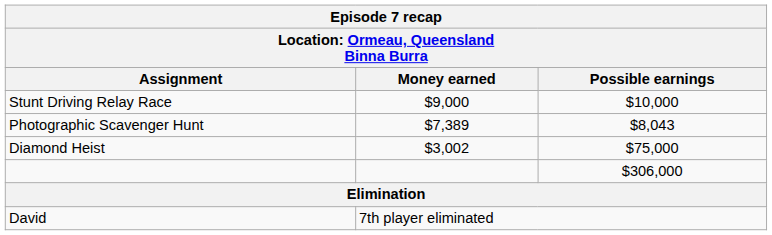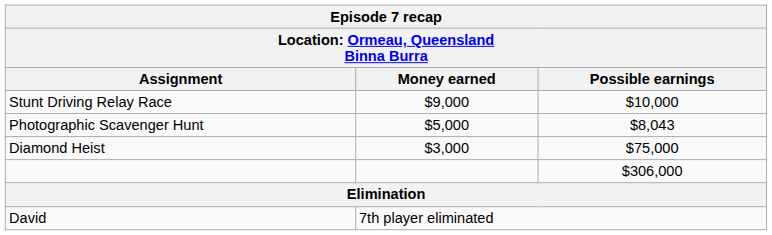Photographic Scavenger Hunt | Money earned: $7,389 -> $5,000
Diamond Heist | Money earned: $3,002 -> $3,000
